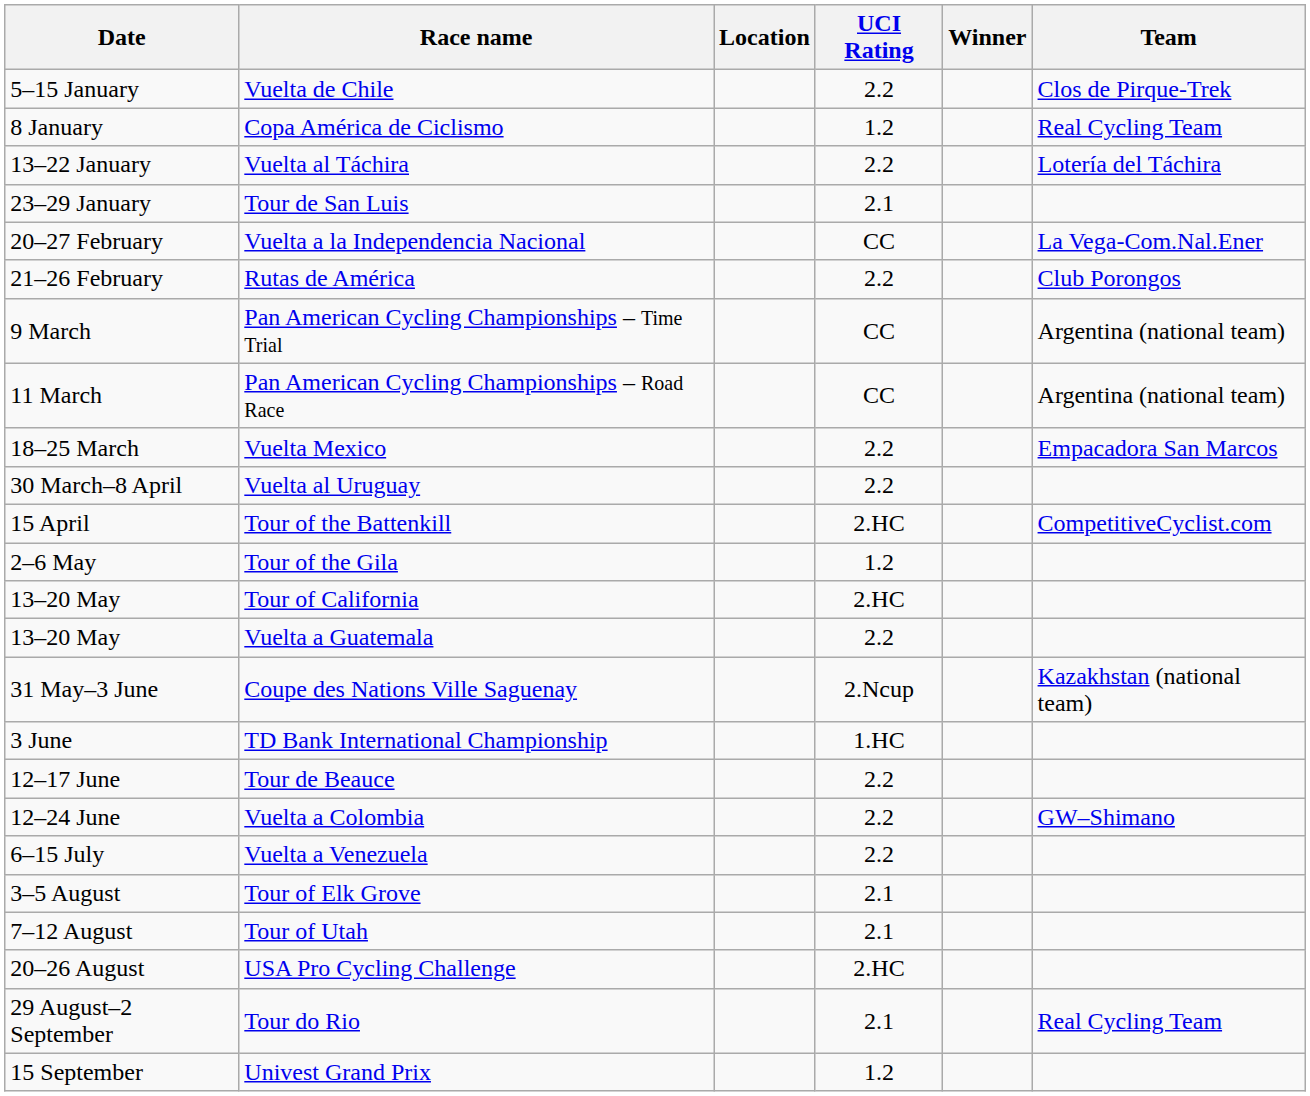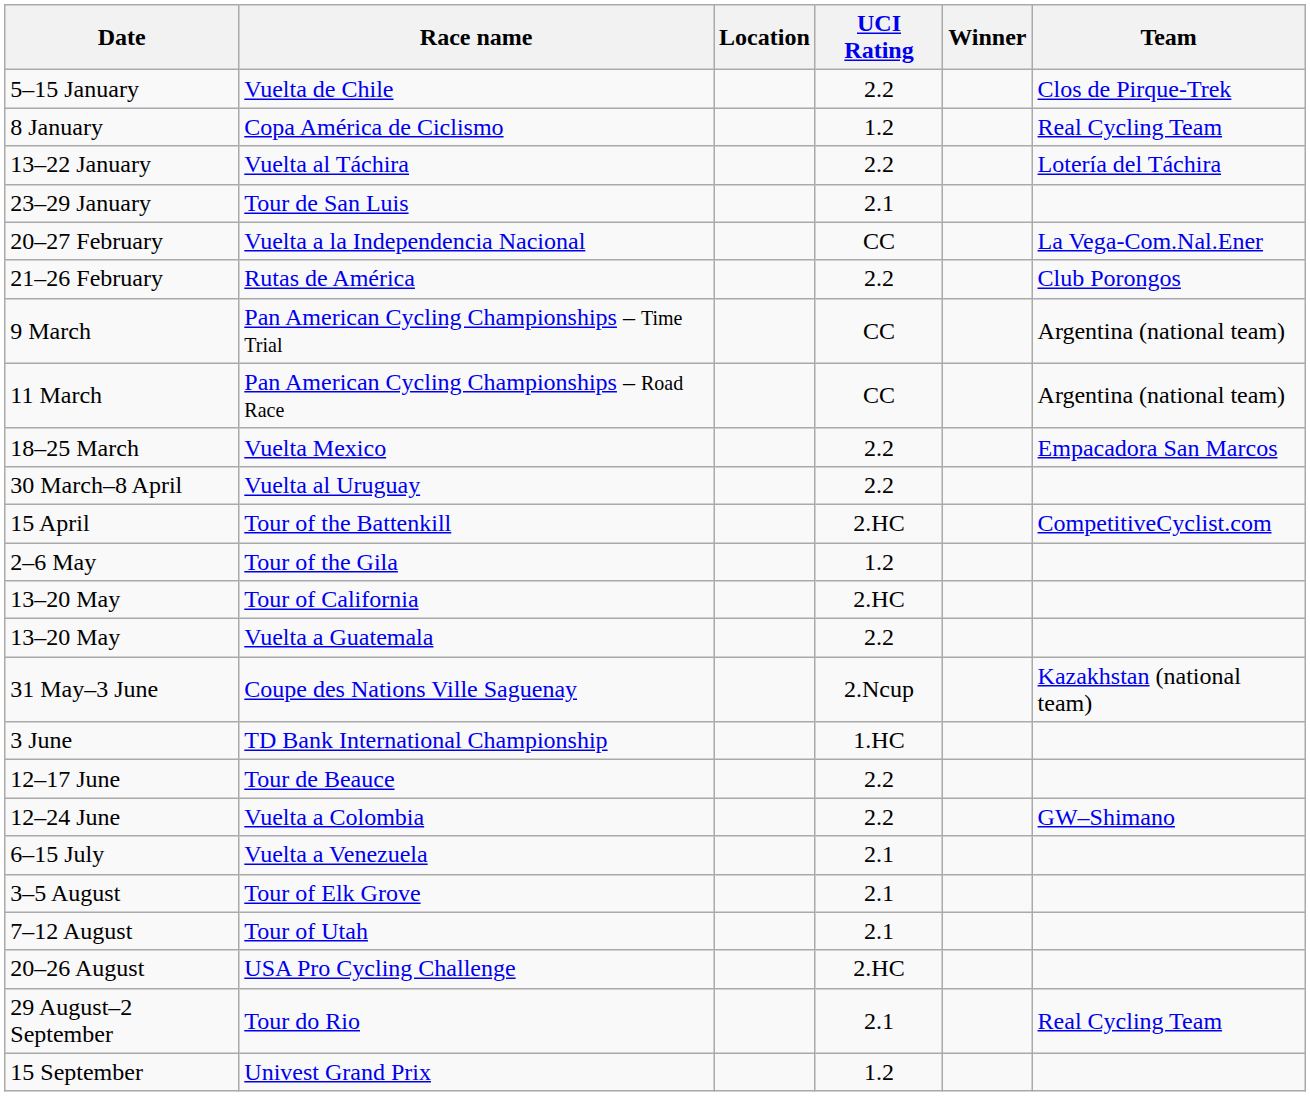Vuelta a Venezuela | UCI Rating: 2.2 -> 2.1
